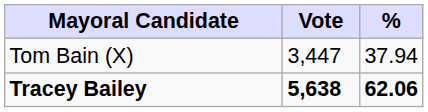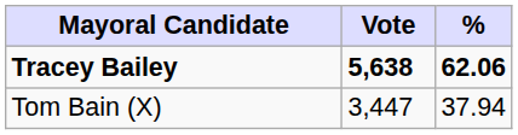rows swapped: Tracey Bailey <-> Tom Bain (X)
